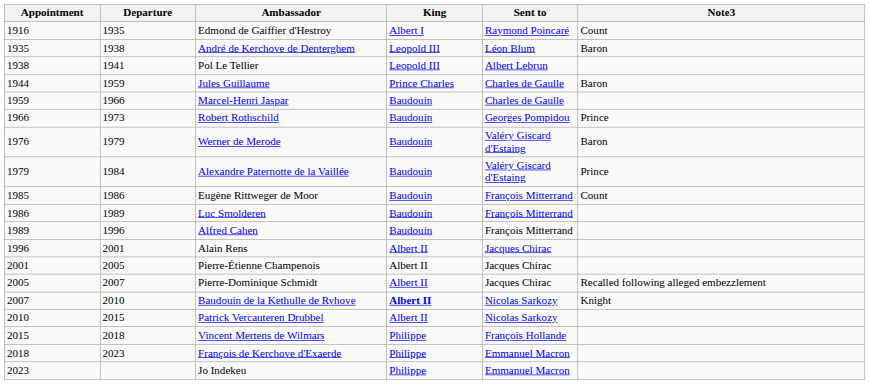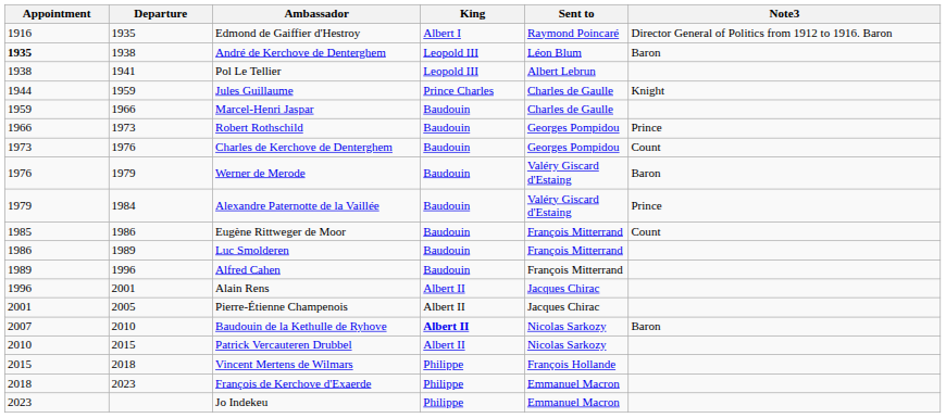Edmond de Gaiffier d'Hestroy | Note3: Count -> Director General of Politics from 1912 to 1916. Baron
André de Kerchove de Denterghem | Appointment: normal -> bold
Jules Guillaume | Note3: Baron -> Knight
+ row: 1973 | 1976 | Charles de Kerchove de Denterghem | Baudouin | Georges Pompidou | Count
- row: 2005 | 2007 | Pierre-Dominique Schmidt | Albert II | Jacques Chirac | Recalled following alleged embezzlement
Baudouin de la Kethulle de Ryhove | Note3: Knight -> Baron
